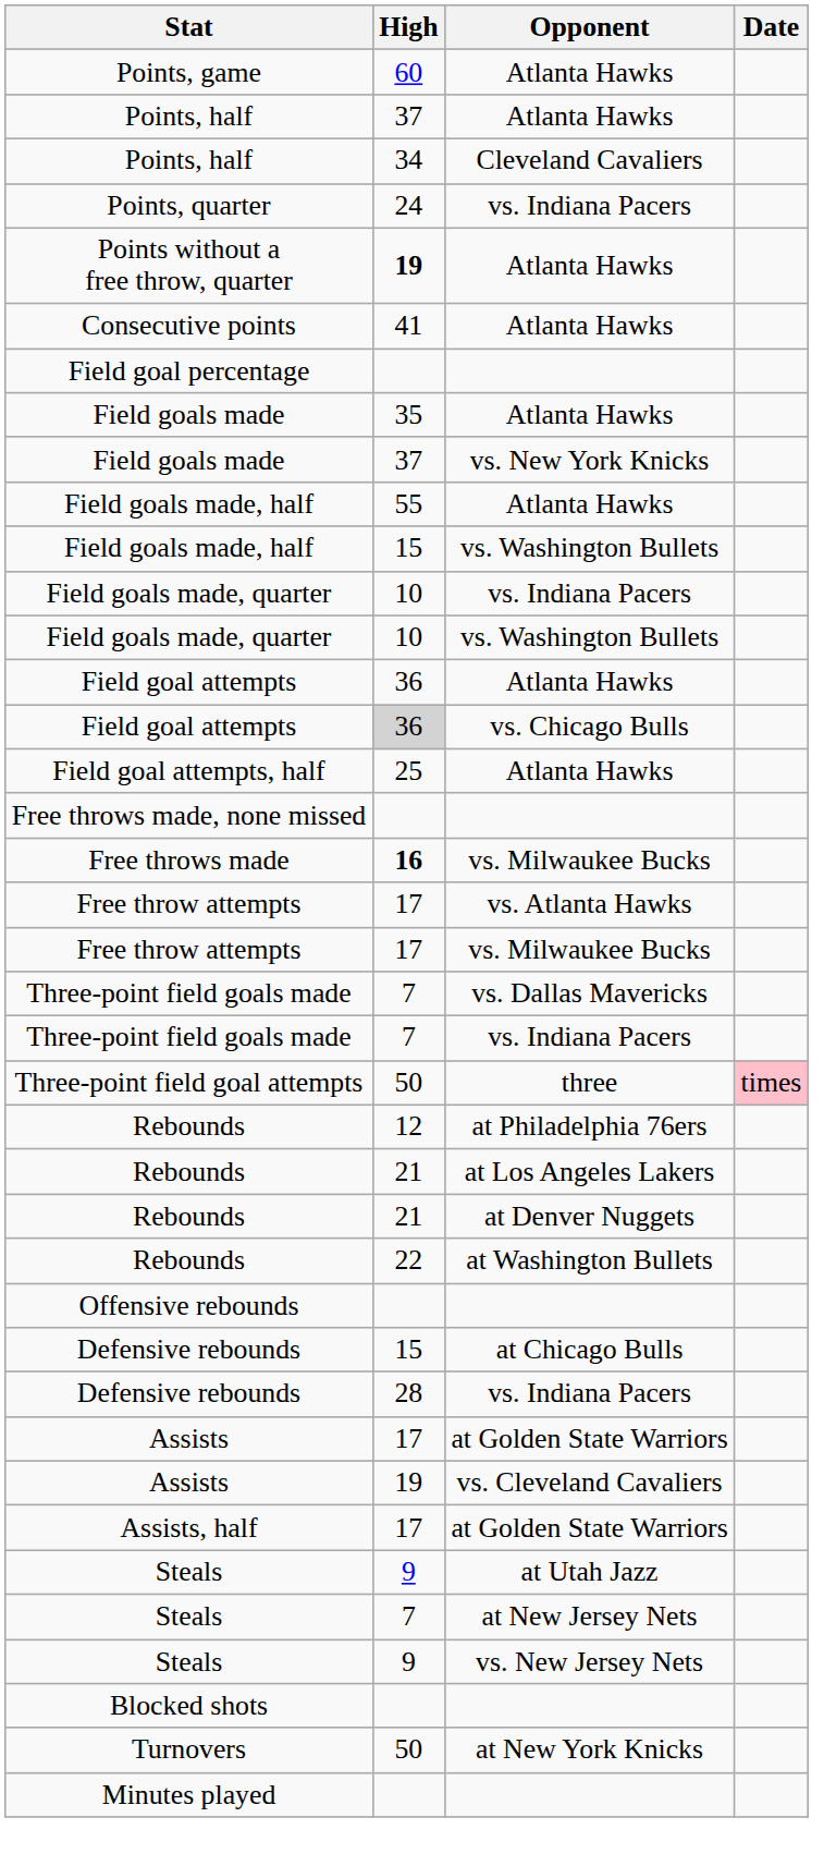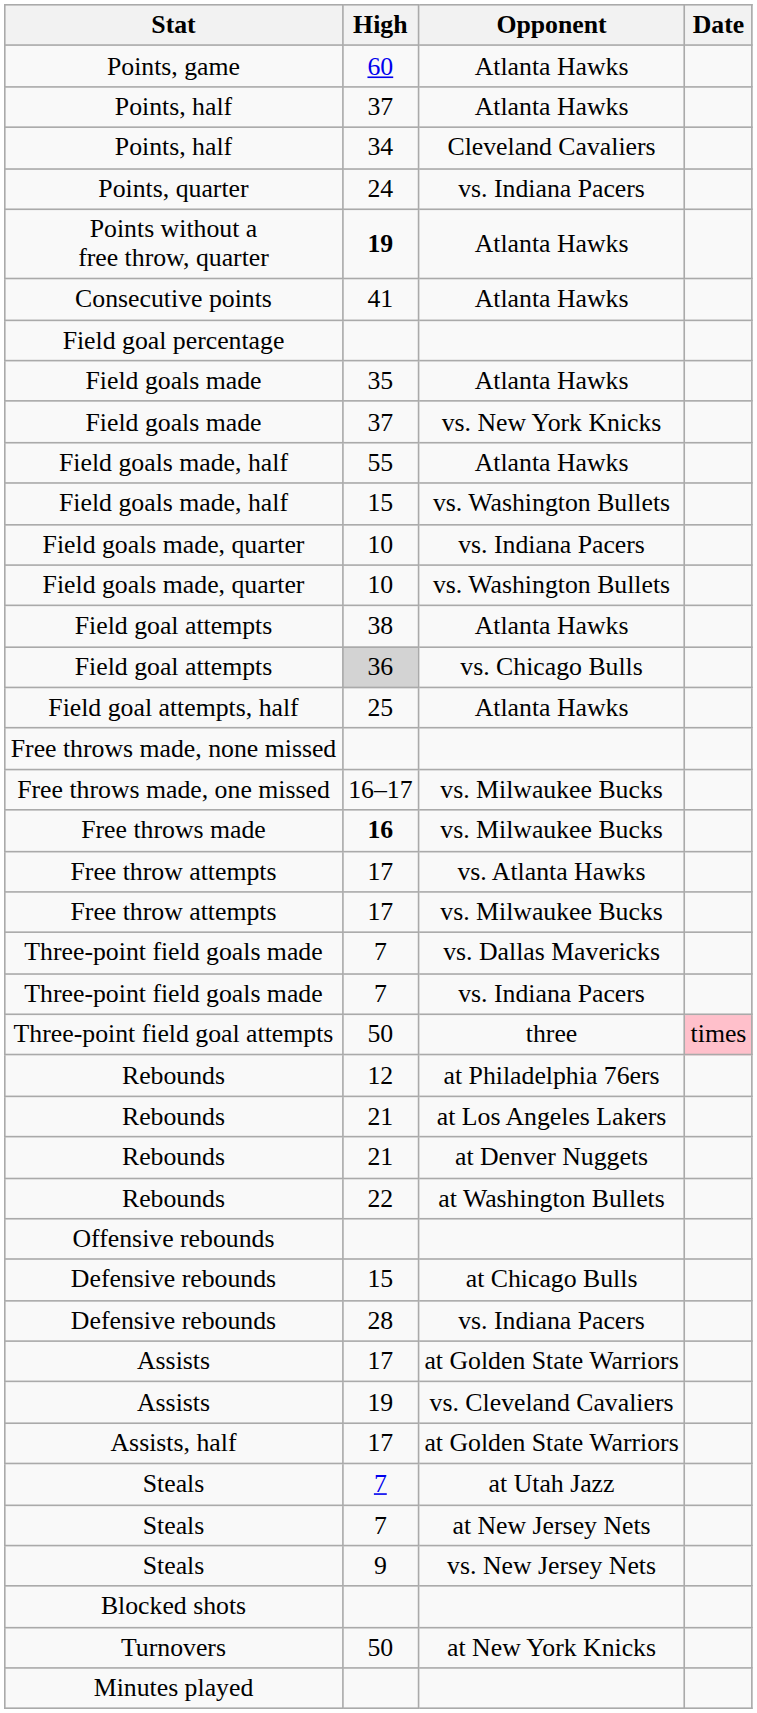Field goal attempts / Atlanta Hawks | High: 36 -> 38
+ row: Free throws made, one missed | 16–17 | vs. Milwaukee Bucks
Steals / at Utah Jazz | High: 9 -> 7
